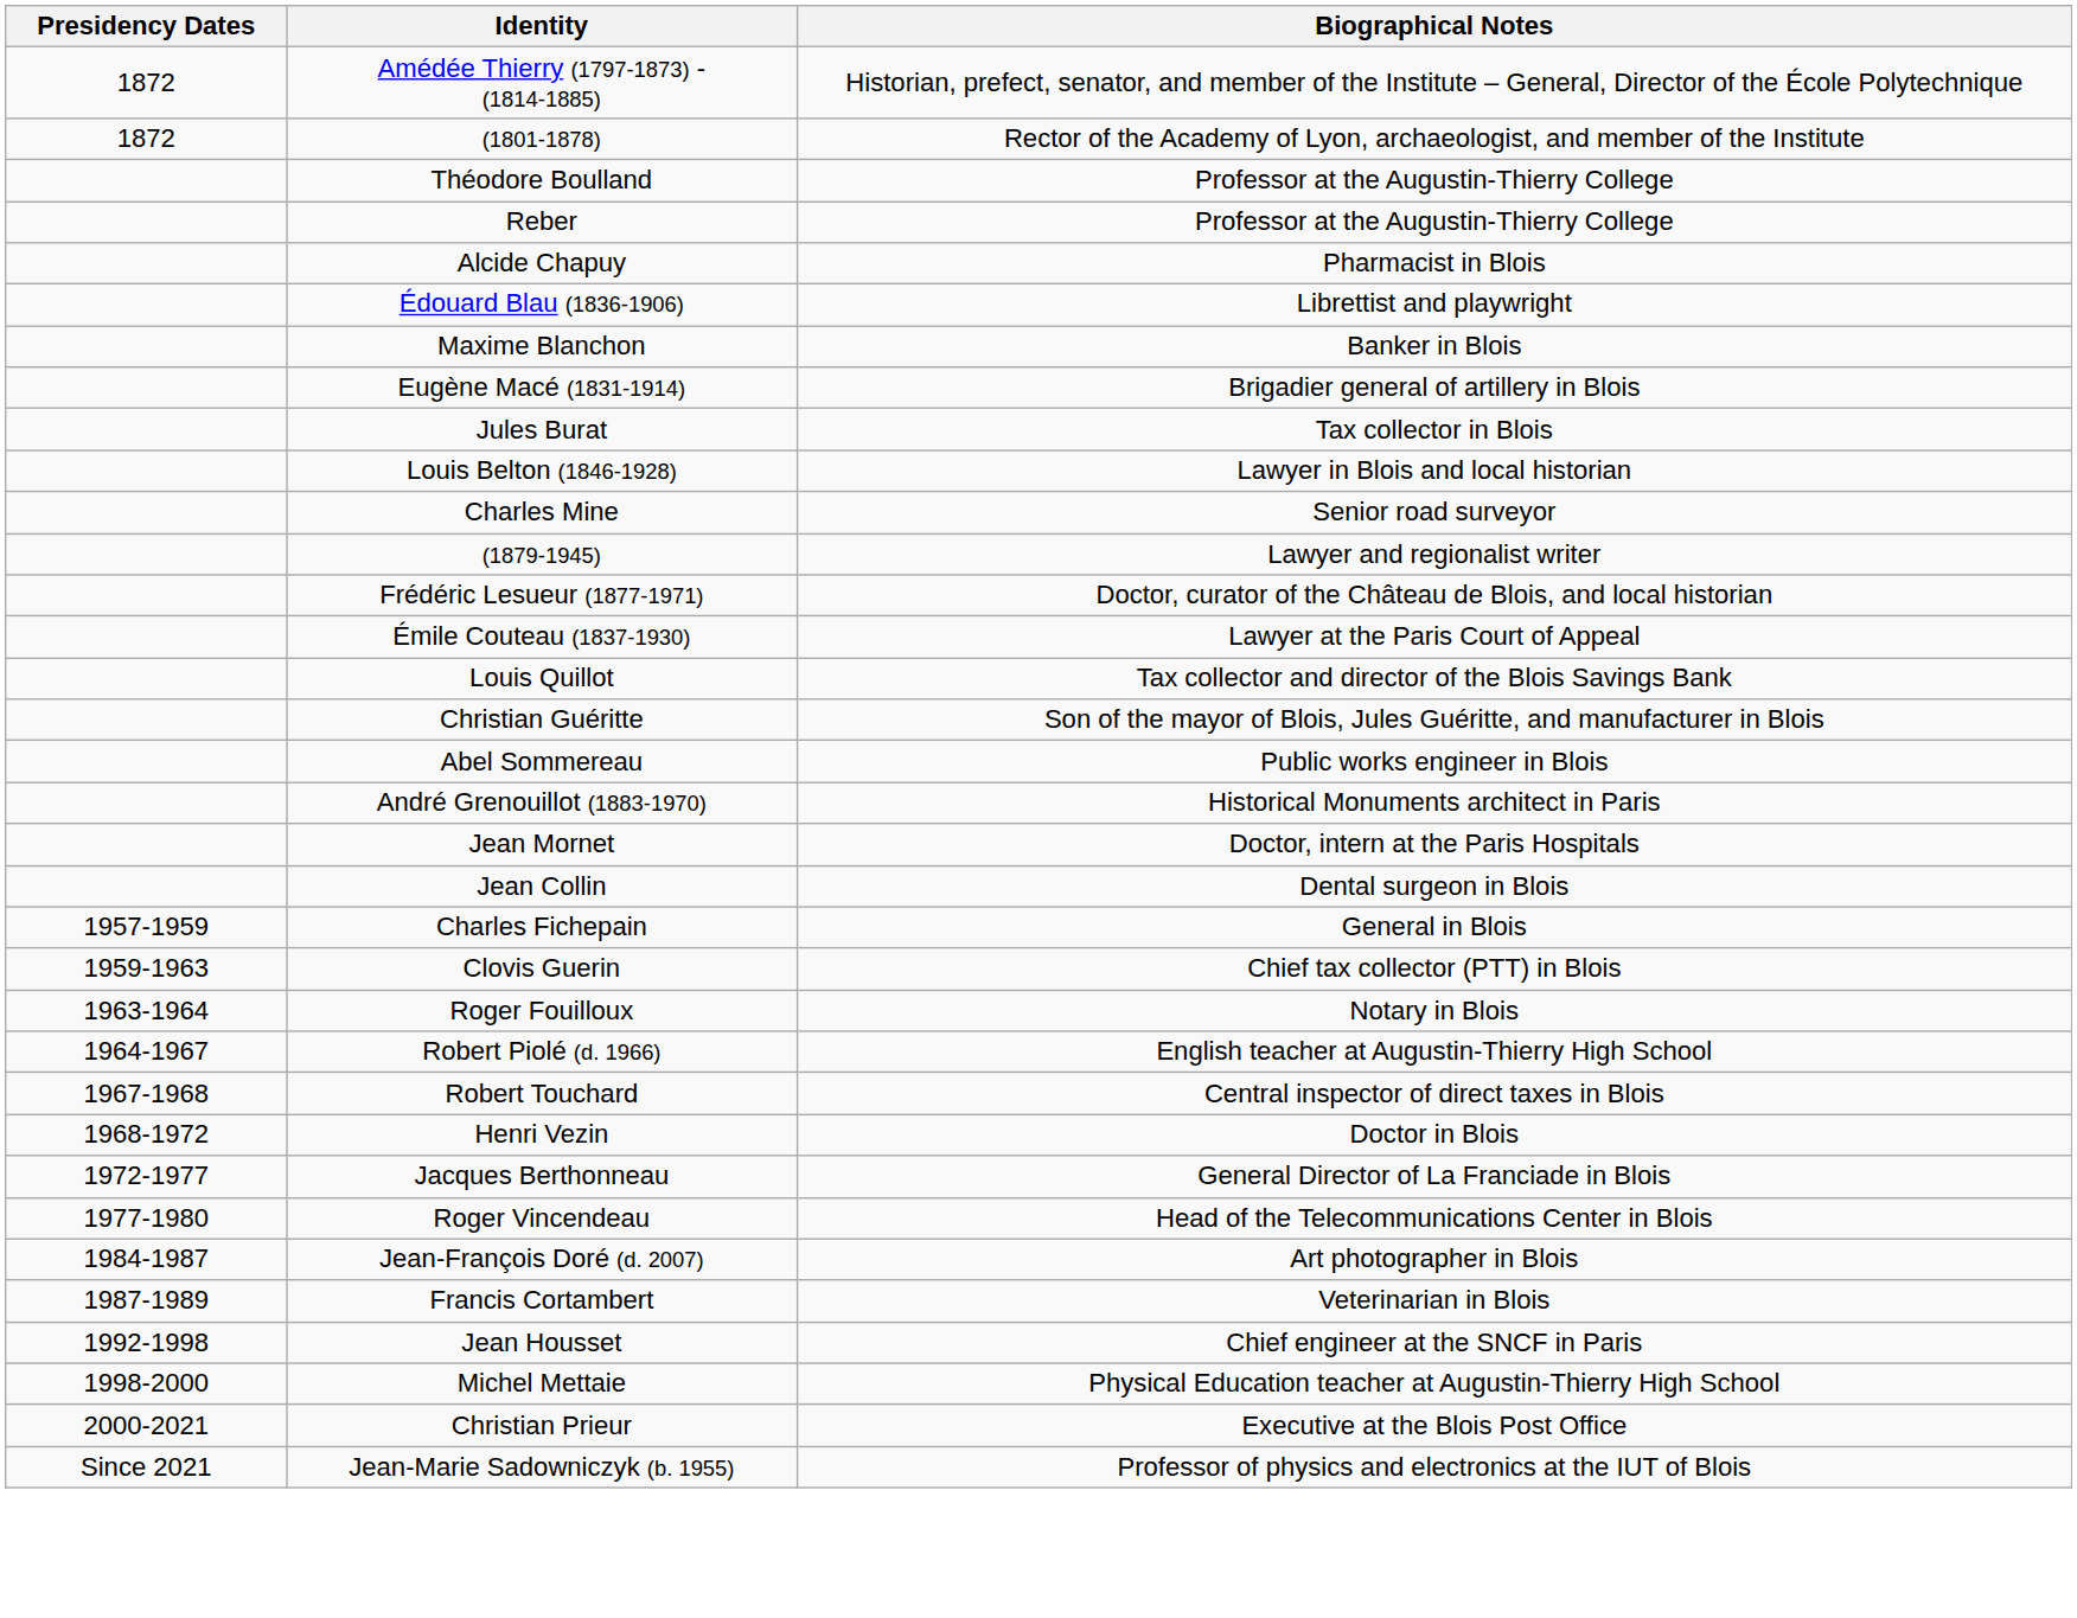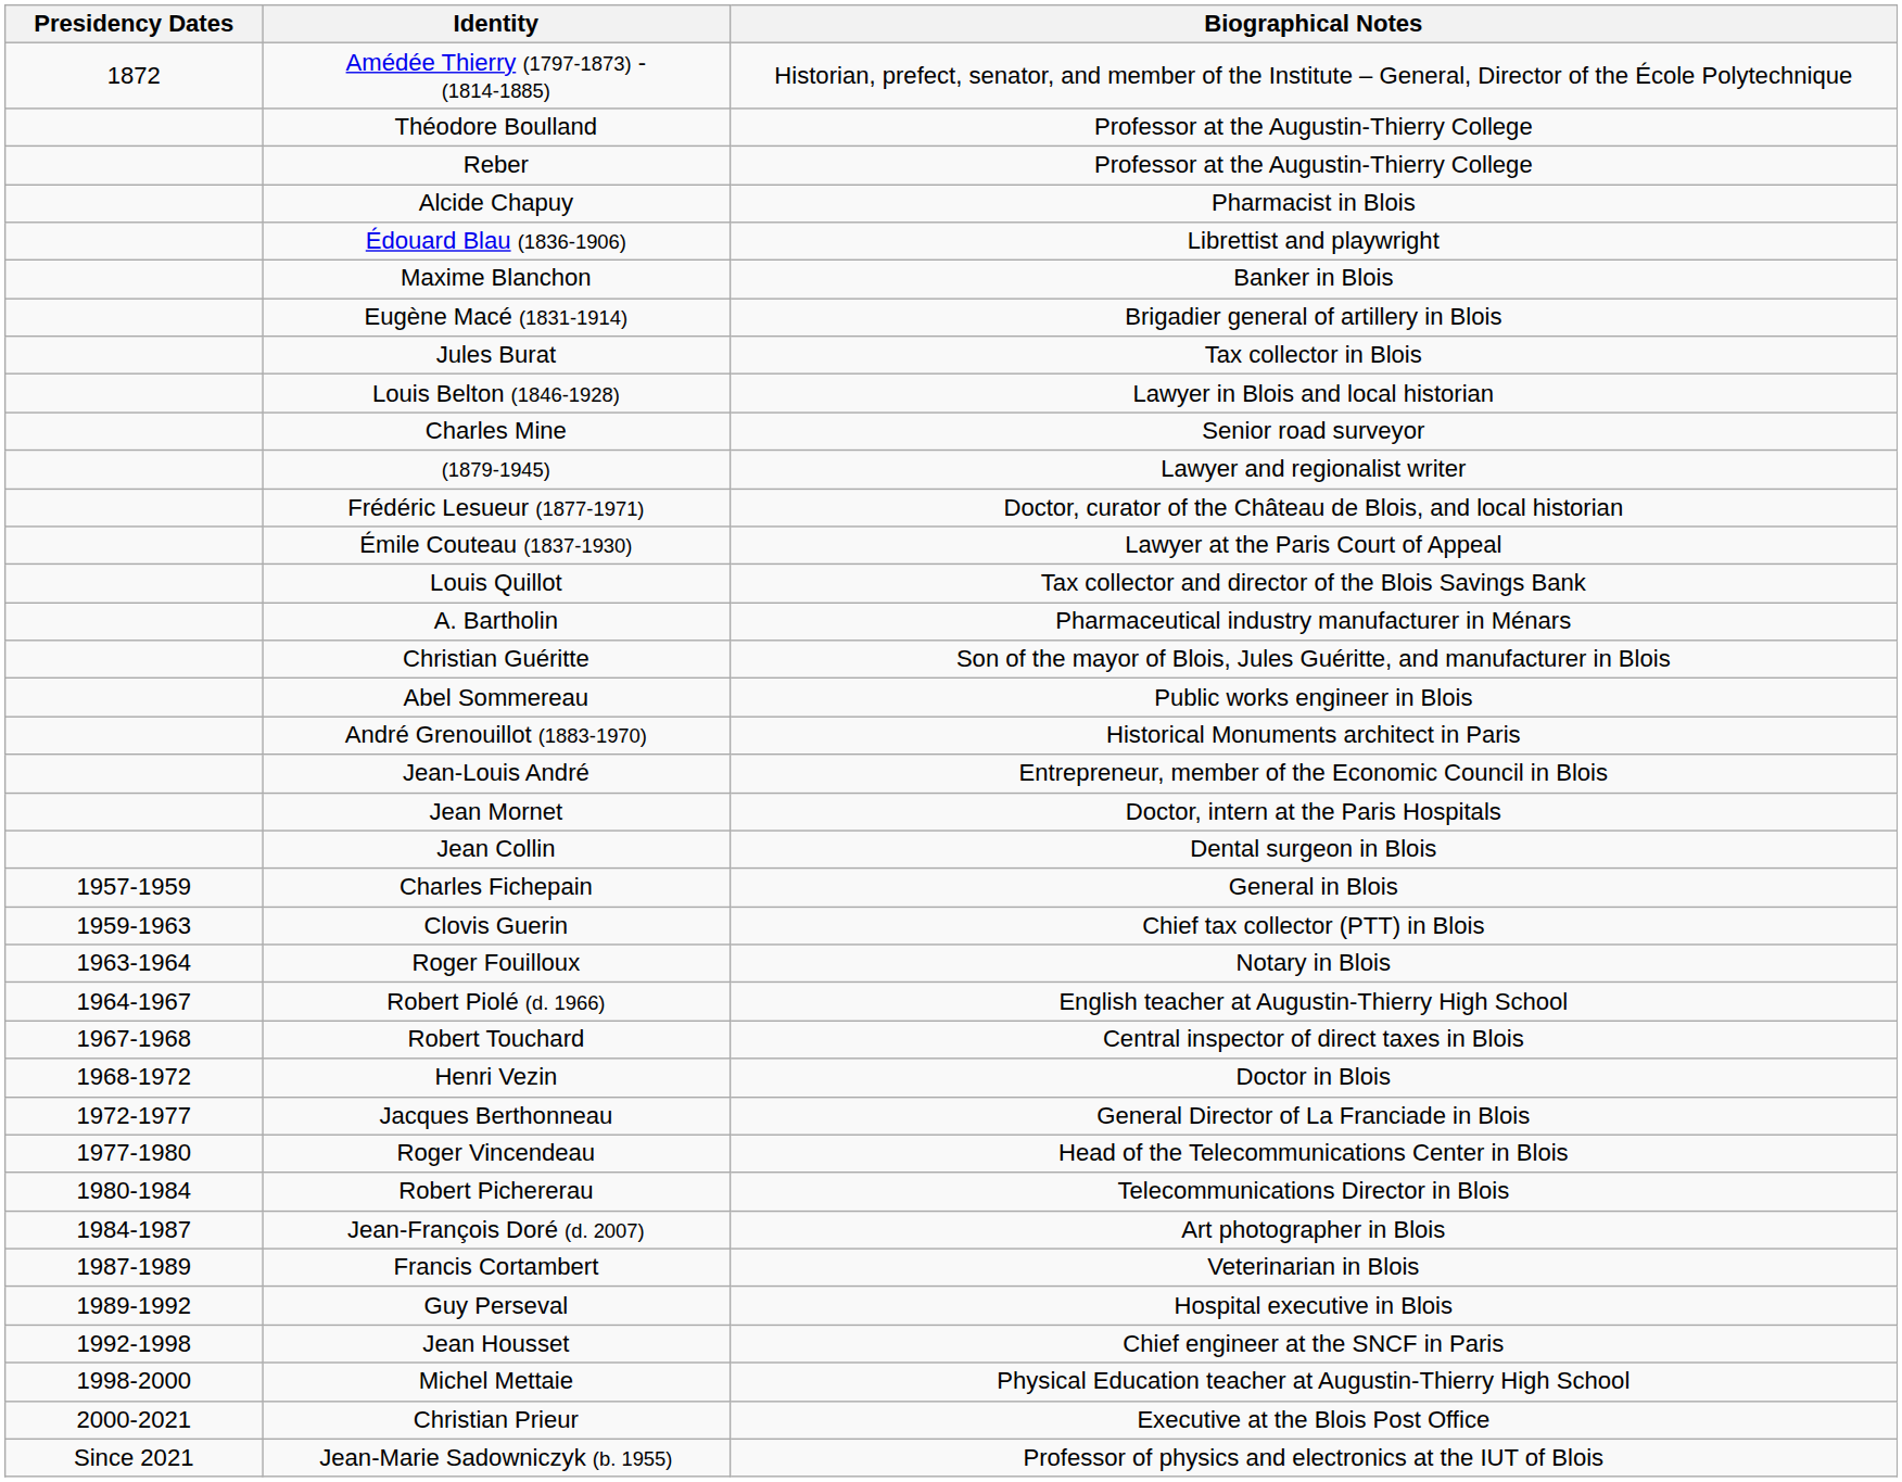- row: 1872 | (1801-1878) | Rector of the Academy of Lyon, archaeologist, and member of the Institute
+ row: A. Bartholin | Pharmaceutical industry manufacturer in Ménars
+ row: Jean-Louis André | Entrepreneur, member of the Economic Council in Blois
+ row: 1980-1984 | Robert Pichererau | Telecommunications Director in Blois
+ row: 1989-1992 | Guy Perseval | Hospital executive in Blois
